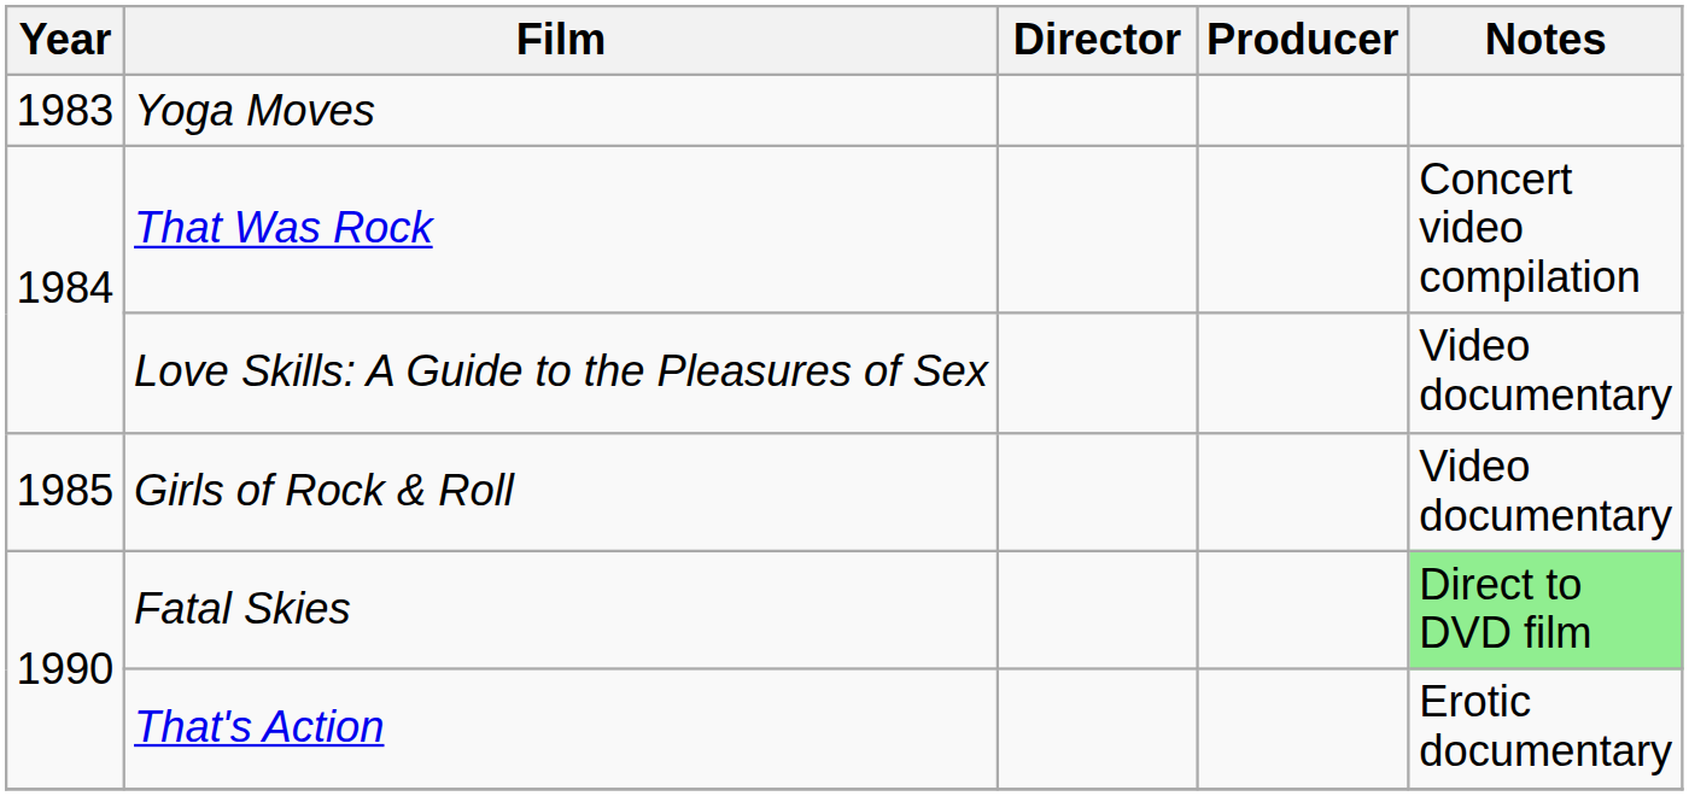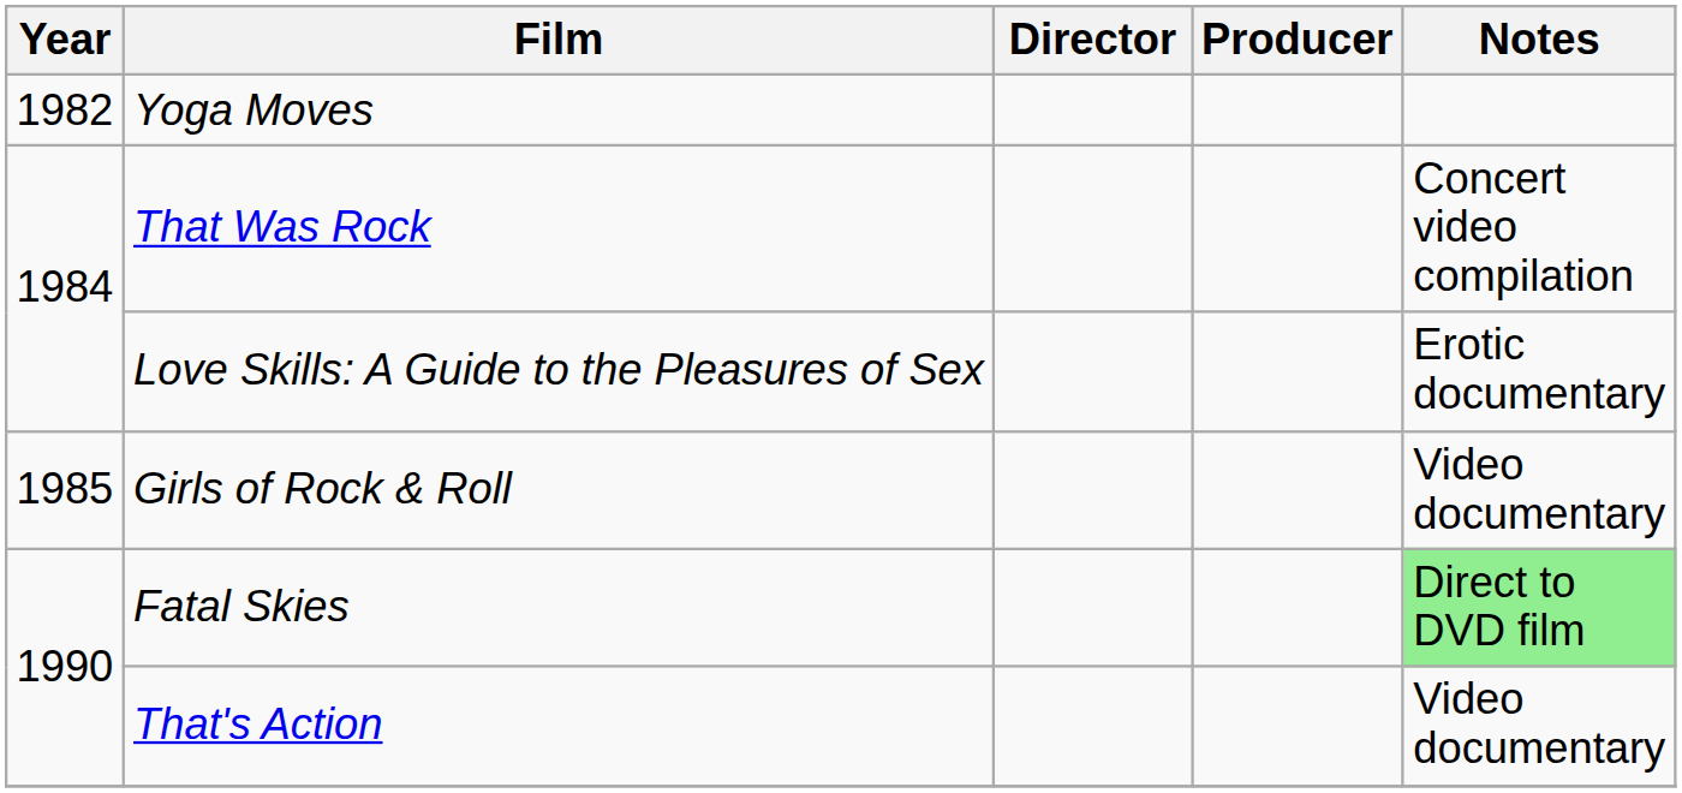Yoga Moves | Year: 1983 -> 1982
Love Skills: A Guide to the Pleasures of Sex | Notes: Video documentary -> Erotic documentary
That's Action | Notes: Erotic documentary -> Video documentary
